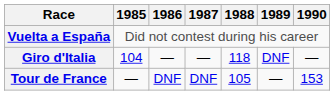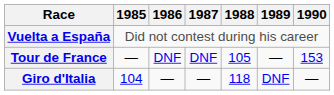rows swapped: Giro d'Italia <-> Tour de France
